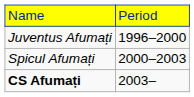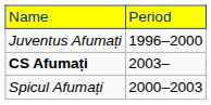rows swapped: Spicul Afumați <-> CS Afumați
